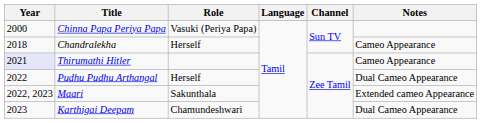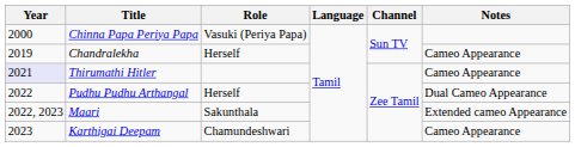Chandralekha | Year: 2018 -> 2019
Karthigai Deepam | Notes: Dual Cameo Appearance -> Cameo Appearance
